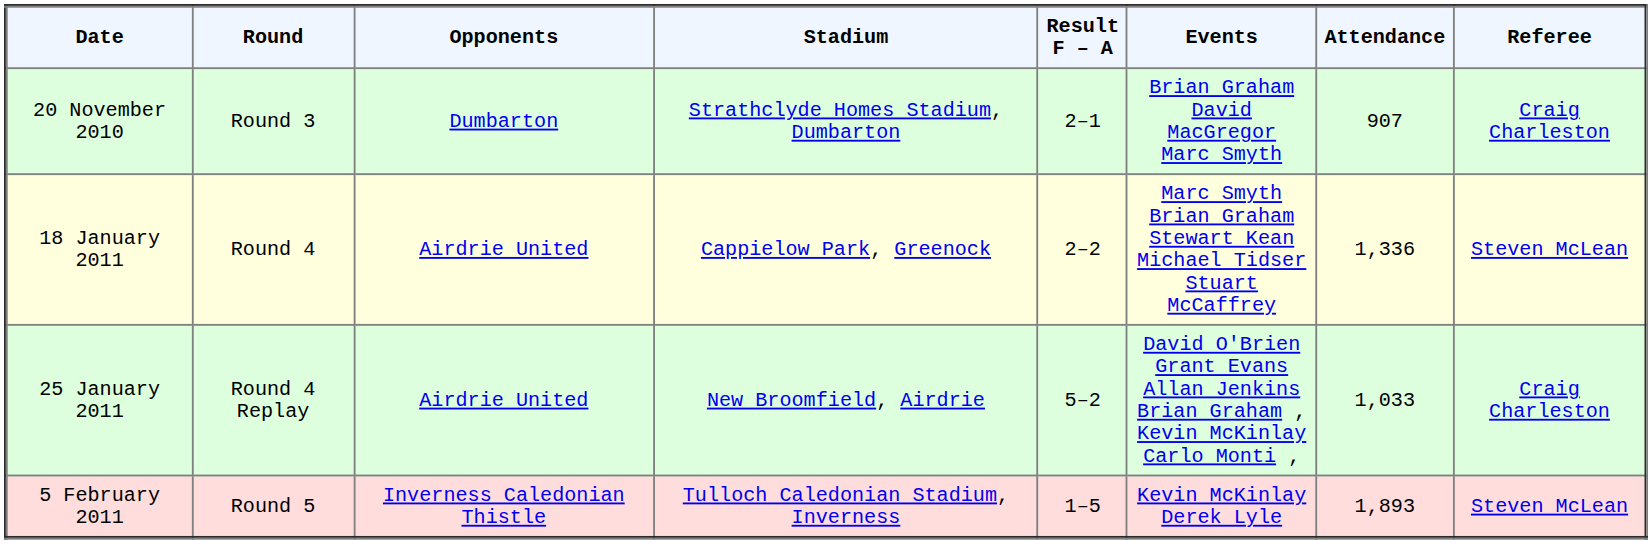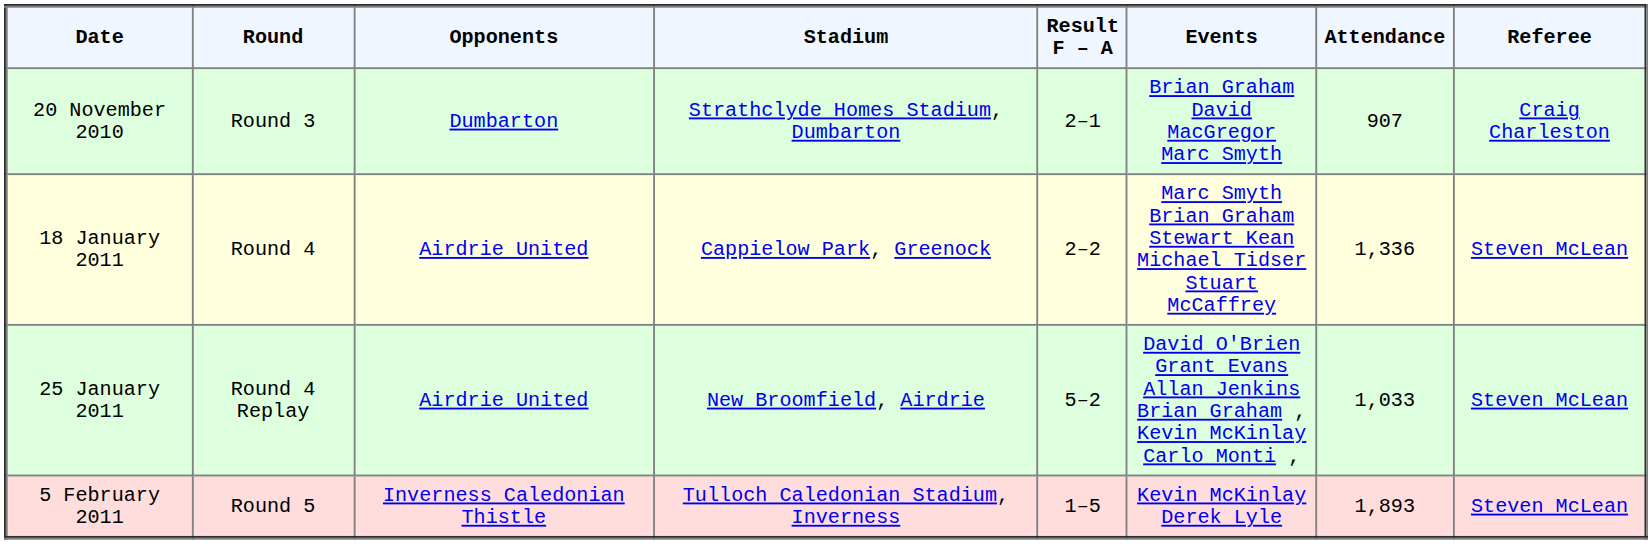25 January 2011 | Referee: Craig Charleston -> Steven McLean
